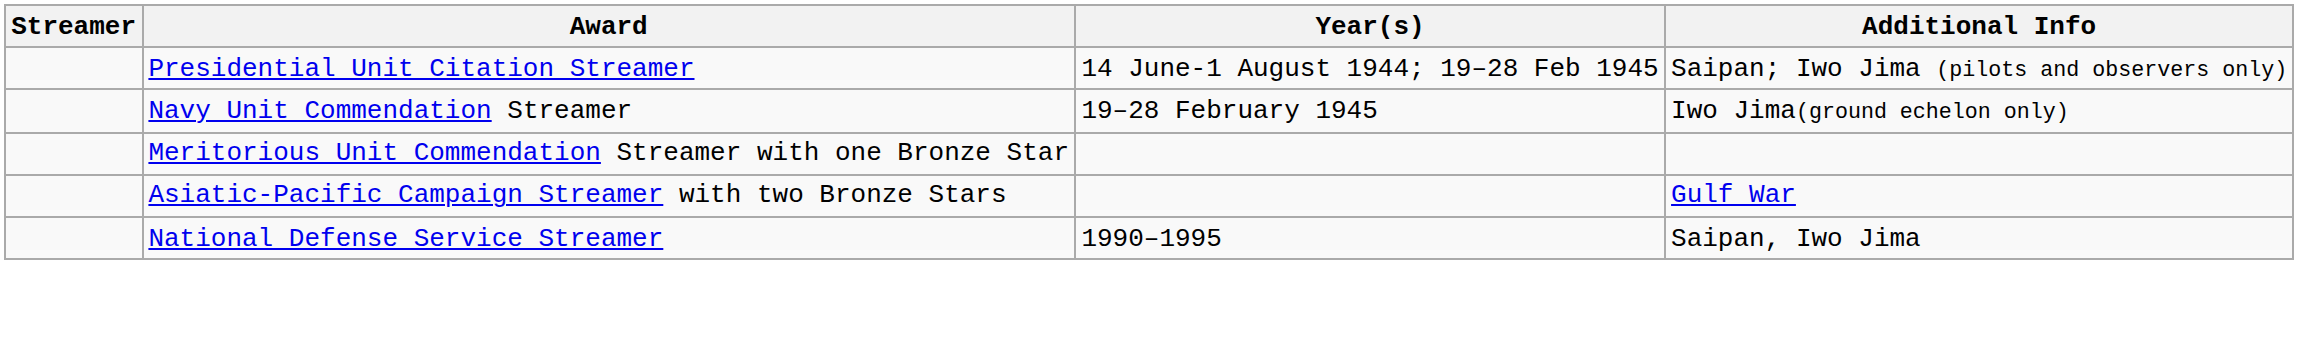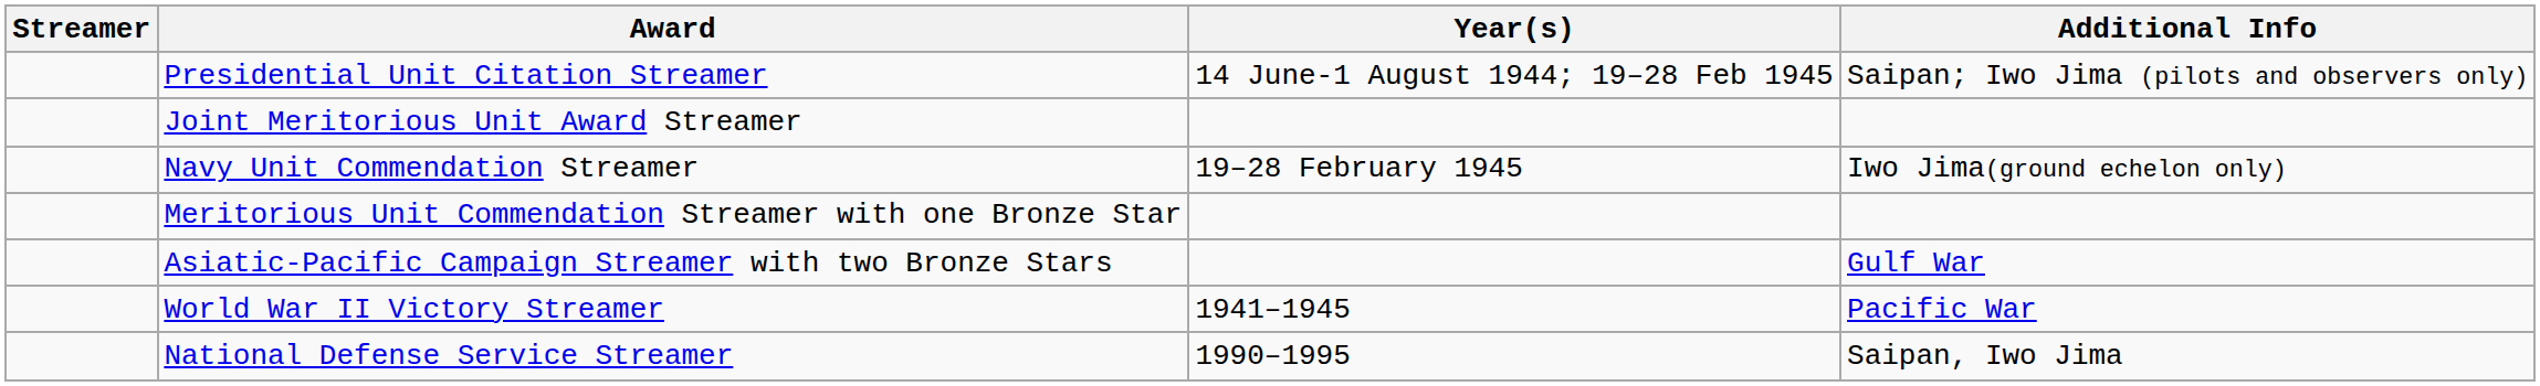+ row: Joint Meritorious Unit Award Streamer
+ row: World War II Victory Streamer | 1941–1945 | Pacific War
